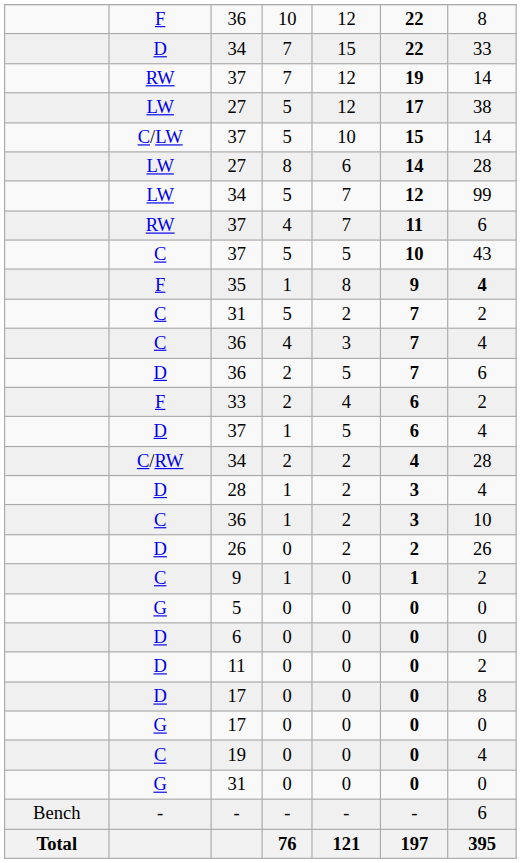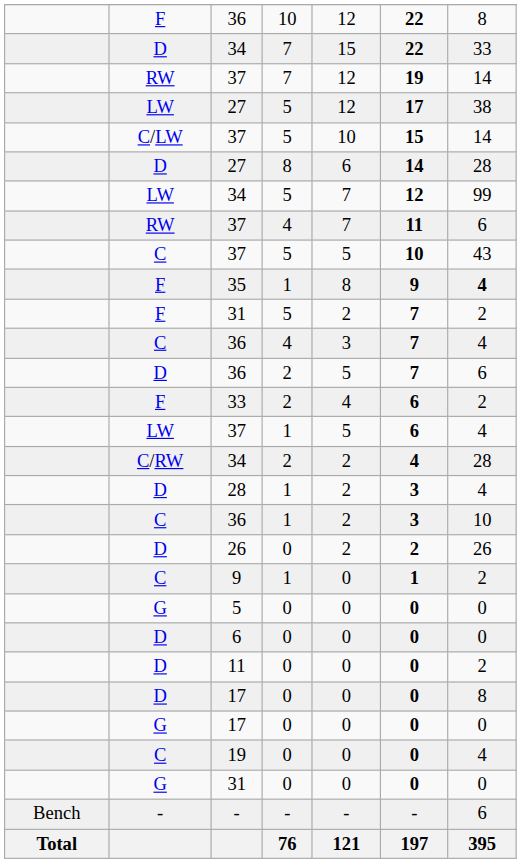27 / 8 | column 2: LW -> D
31 / 5 | column 2: C -> F
37 / 1 | column 2: D -> LW
